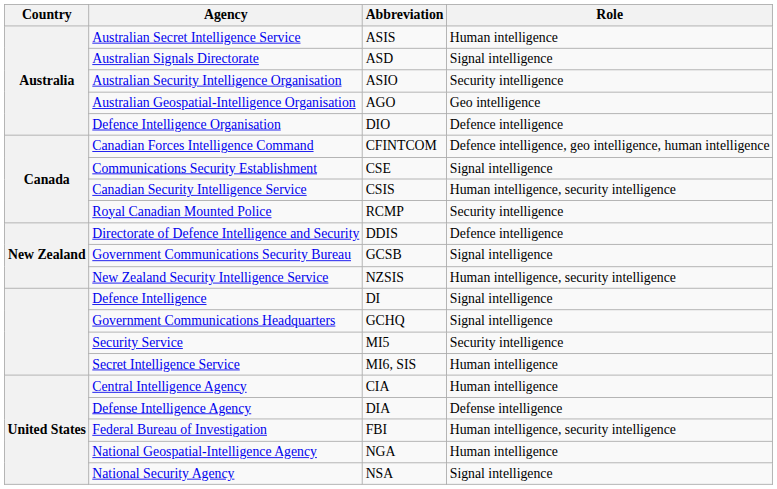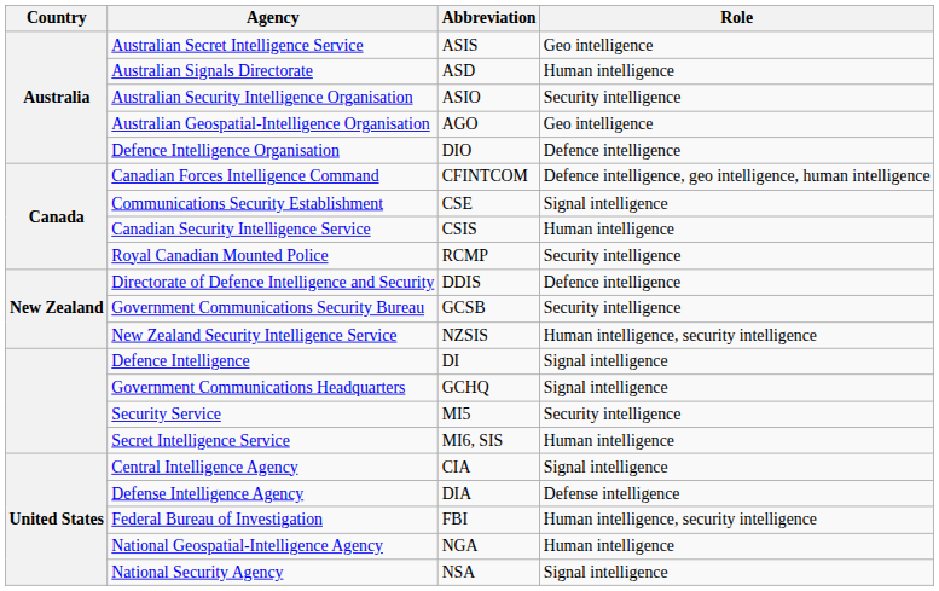Australian Secret Intelligence Service | Role: Human intelligence -> Geo intelligence
Australian Signals Directorate | Role: Signal intelligence -> Human intelligence
Canadian Security Intelligence Service | Role: Human intelligence, security intelligence -> Human intelligence
Government Communications Security Bureau | Role: Signal intelligence -> Security intelligence
Central Intelligence Agency | Role: Human intelligence -> Signal intelligence
